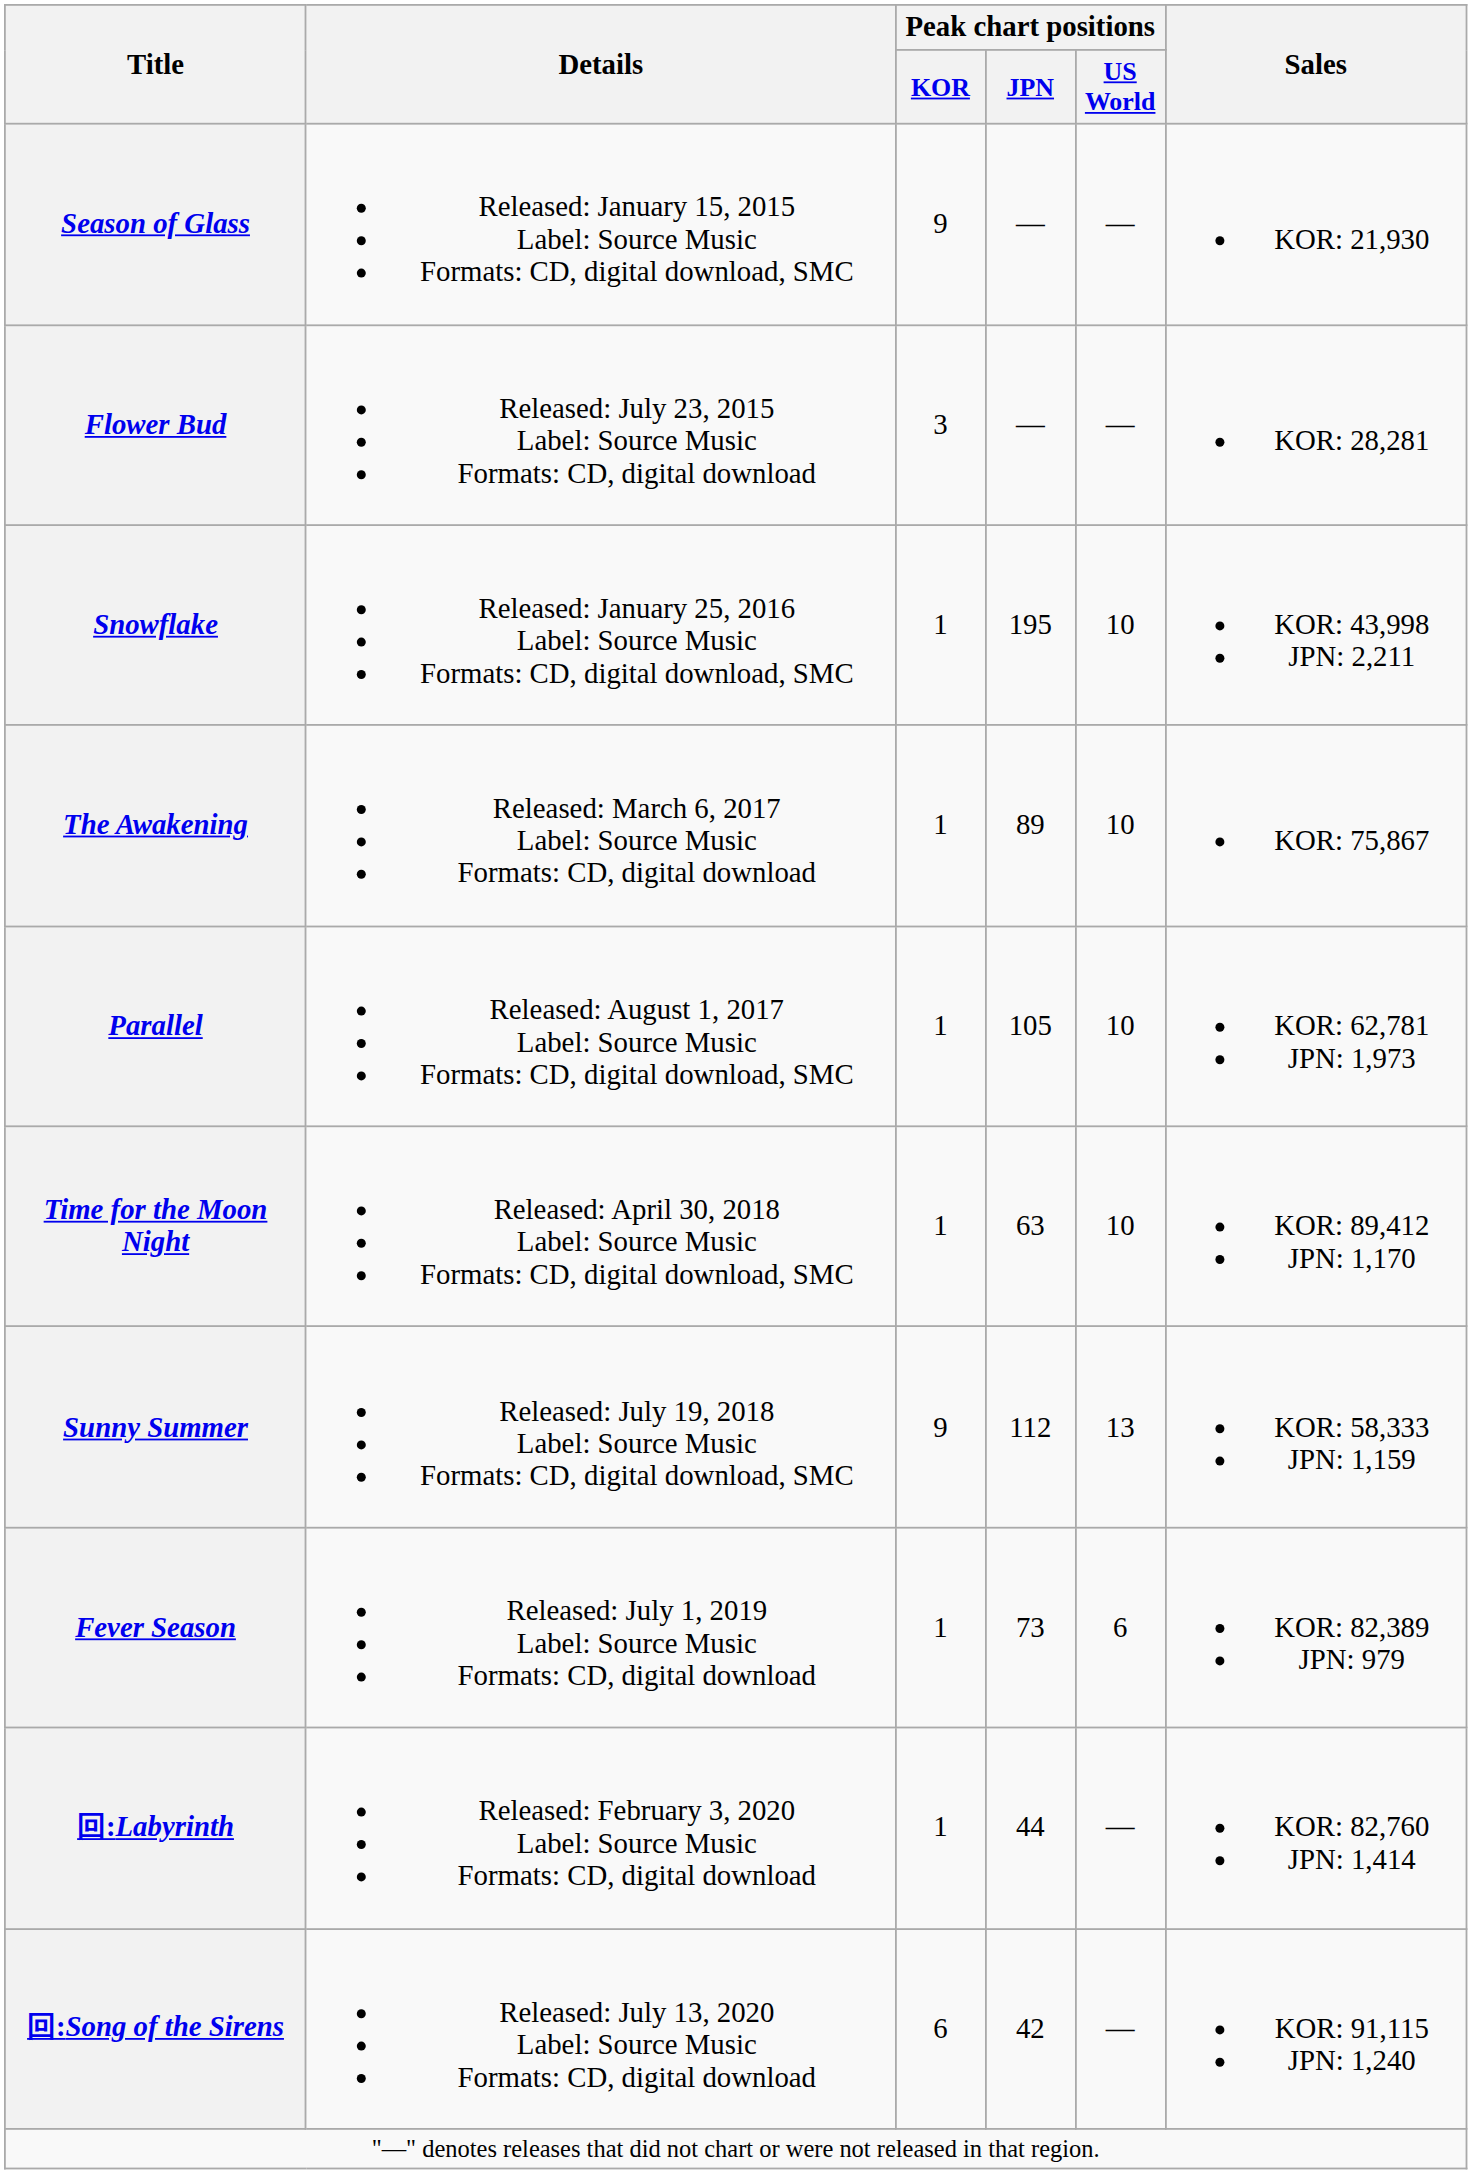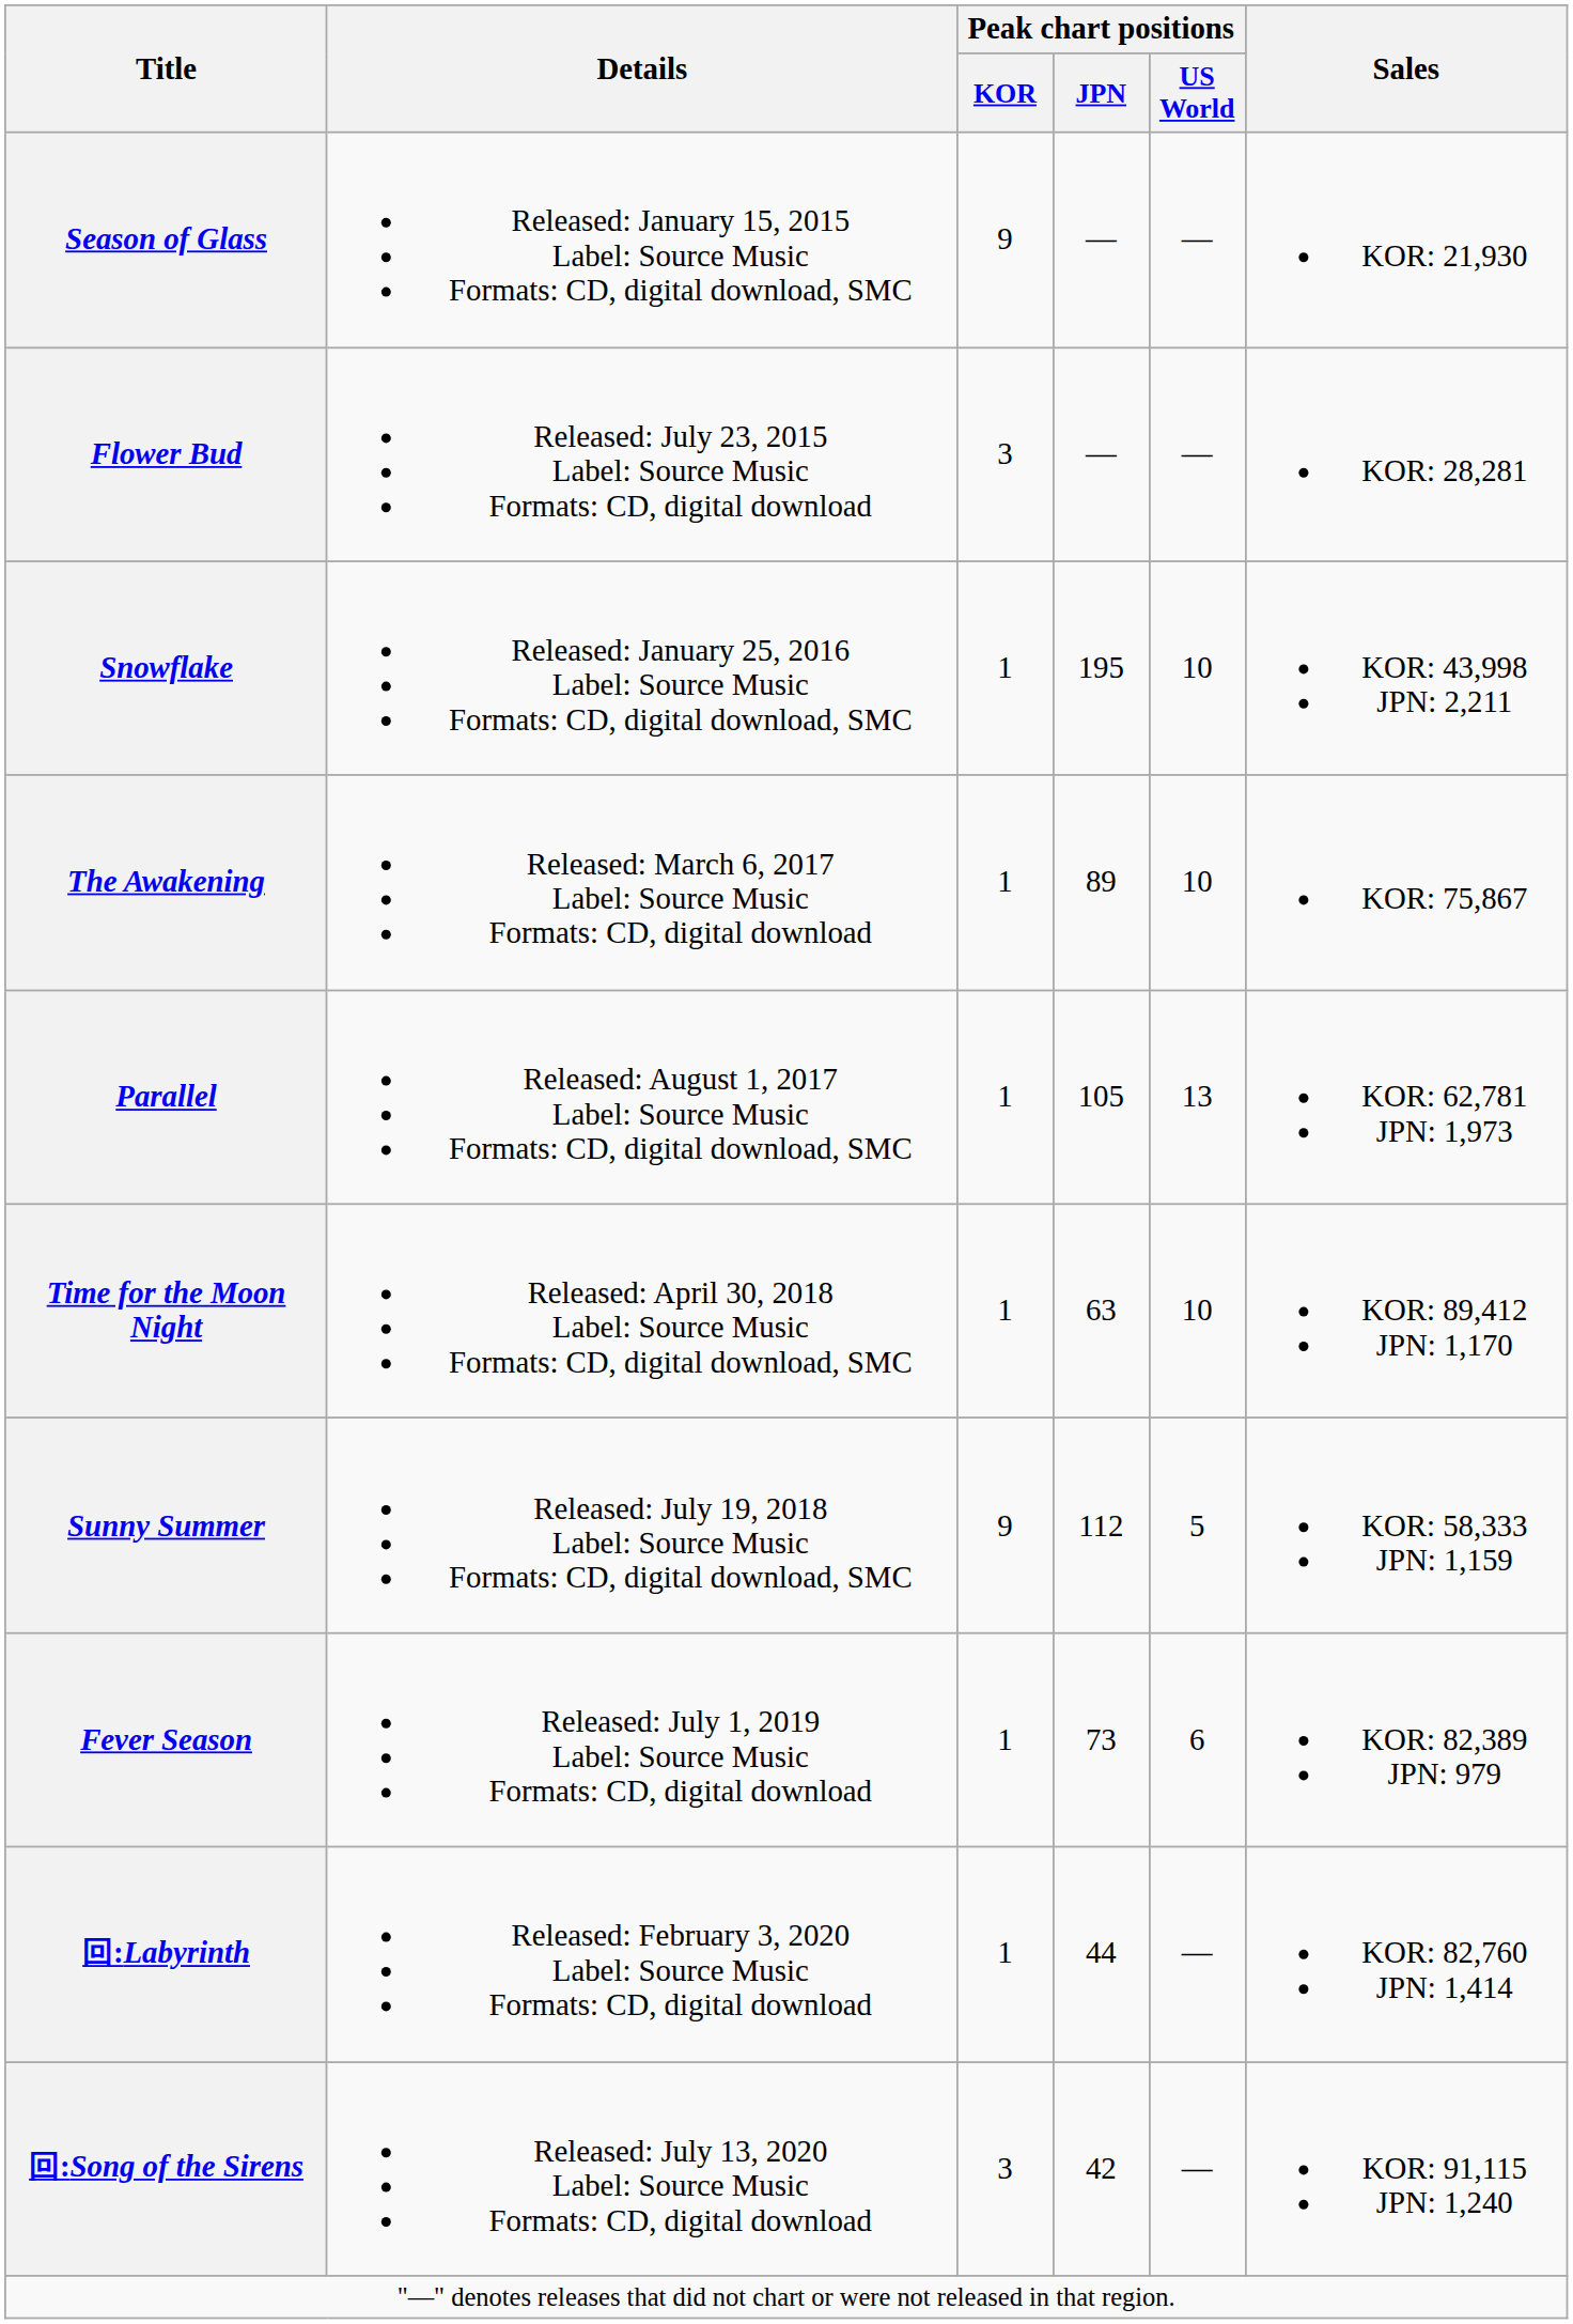Parallel | Peak chart positions / US World: 10 -> 13
Sunny Summer | Peak chart positions / US World: 13 -> 5
回:Song of the Sirens | Peak chart positions / KOR: 6 -> 3
